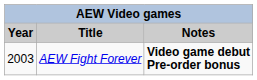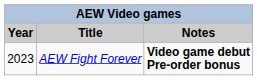AEW Fight Forever | Year: 2003 -> 2023
